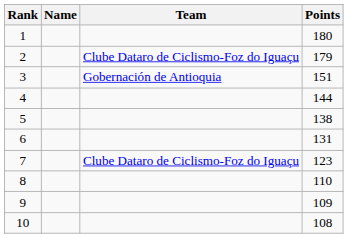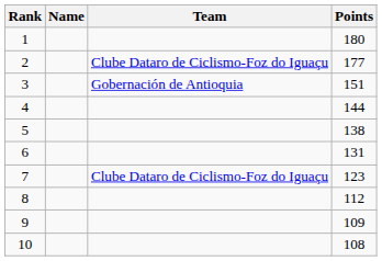2 | Points: 179 -> 177
8 | Points: 110 -> 112
